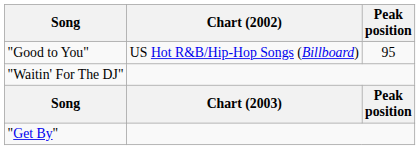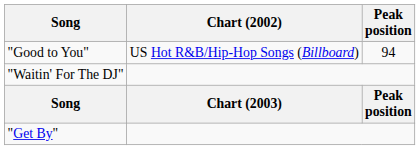"Good to You" | Peak position: 95 -> 94
